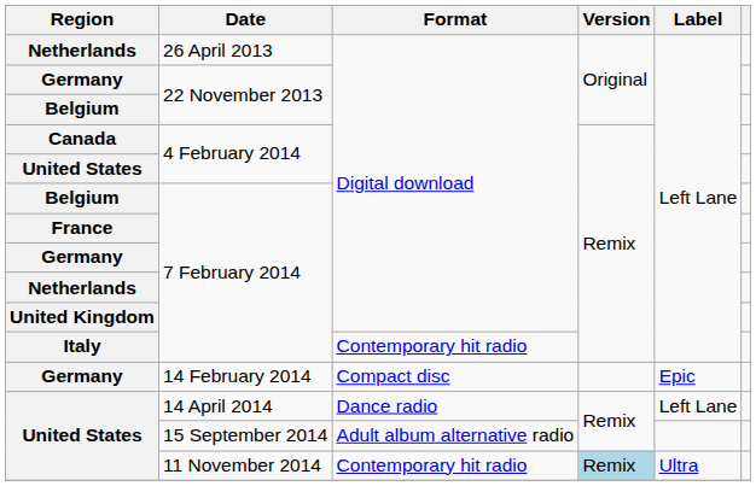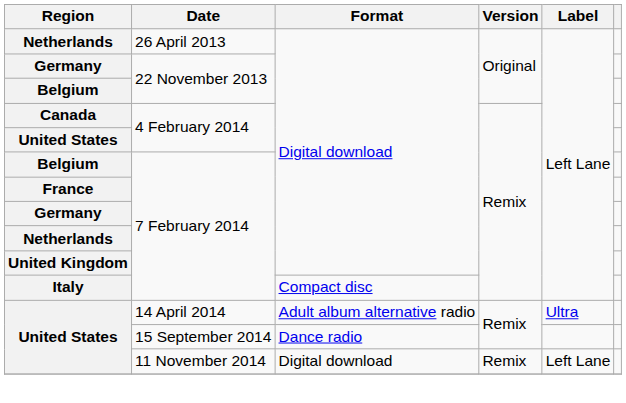Italy | Format: Contemporary hit radio -> Compact disc
- row: Germany | 14 February 2014 | Compact disc | Epic
United States / 14 April 2014 | Format: Dance radio -> Adult album alternative radio
United States / 14 April 2014 | Label: Left Lane -> Ultra
United States / 15 September 2014 | Format: Adult album alternative radio -> Dance radio
United States / 11 November 2014 | Format: Contemporary hit radio -> Digital download
United States / 11 November 2014 | Version: lightblue background -> no background
United States / 11 November 2014 | Label: Ultra -> Left Lane
